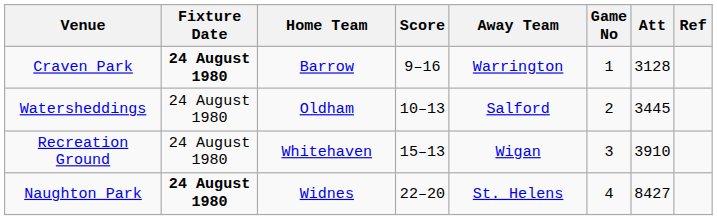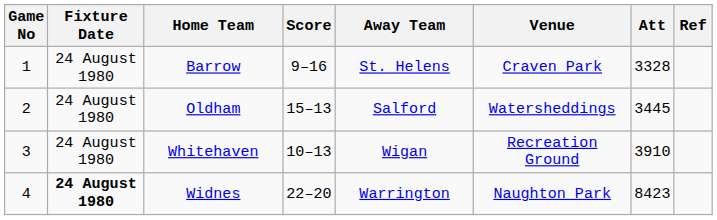columns swapped: Game No <-> Venue
Barrow | Fixture Date: bold -> normal
Barrow | Away Team: Warrington -> St. Helens
Barrow | Att: 3128 -> 3328
Oldham | Score: 10–13 -> 15–13
Whitehaven | Score: 15–13 -> 10–13
Widnes | Away Team: St. Helens -> Warrington
Widnes | Att: 8427 -> 8423
